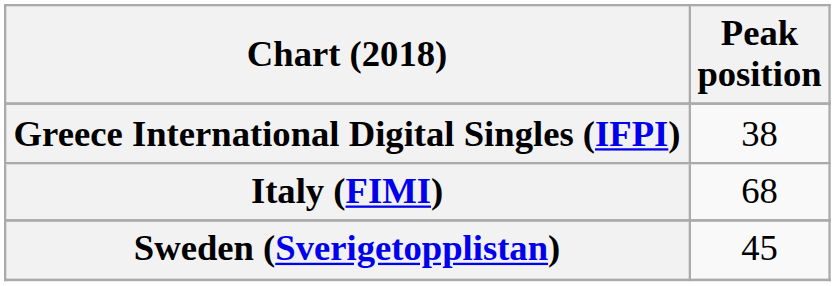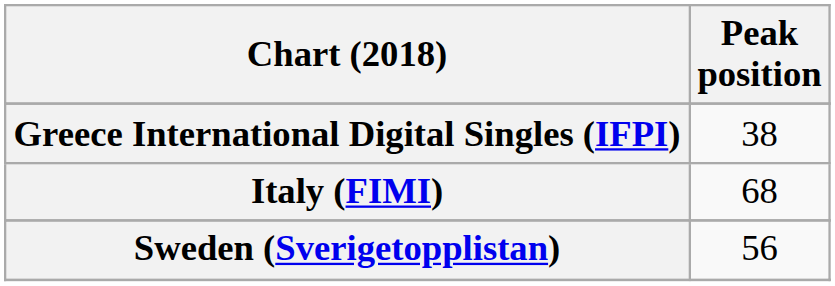Sweden (Sverigetopplistan) | Peak position: 45 -> 56
